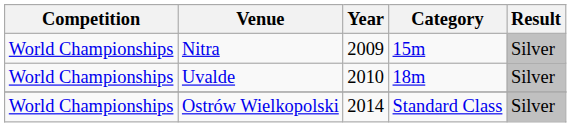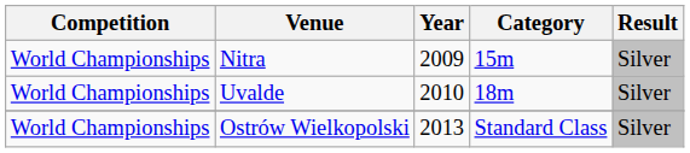Ostrów Wielkopolski | Year: 2014 -> 2013
